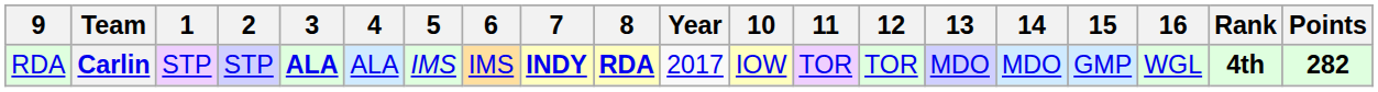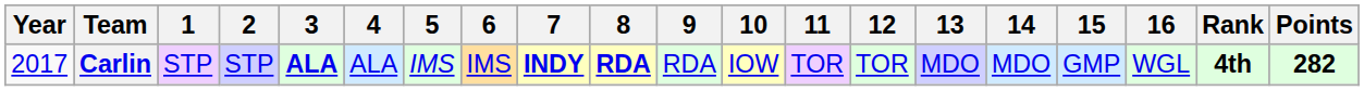columns swapped: Year <-> 9
